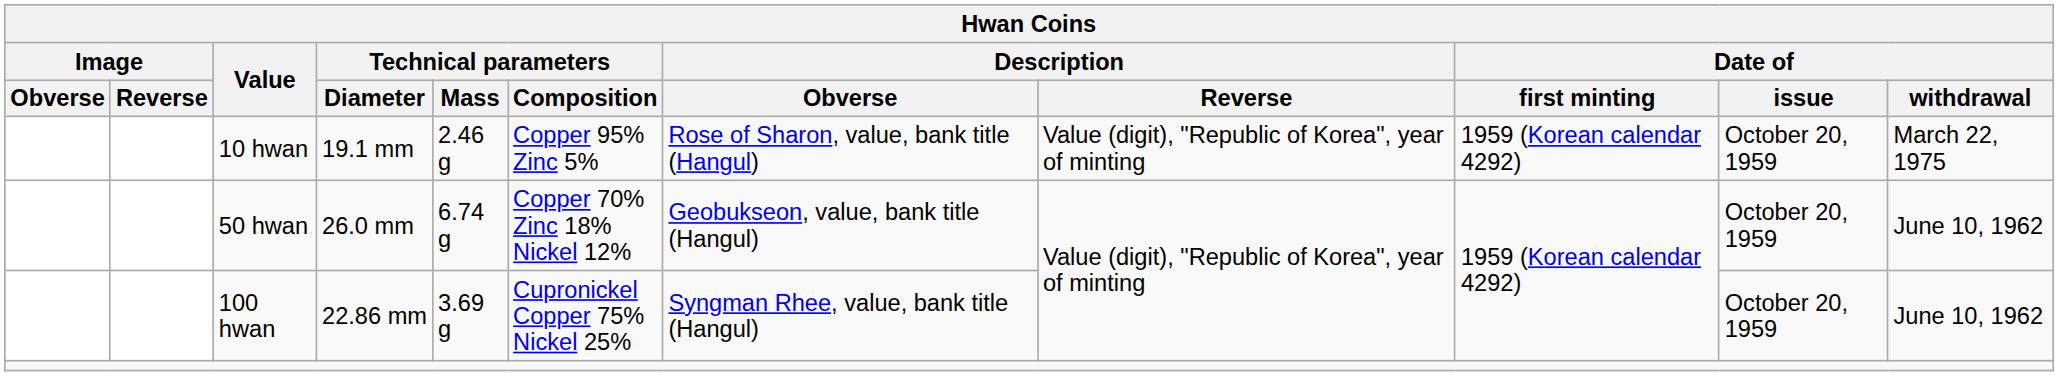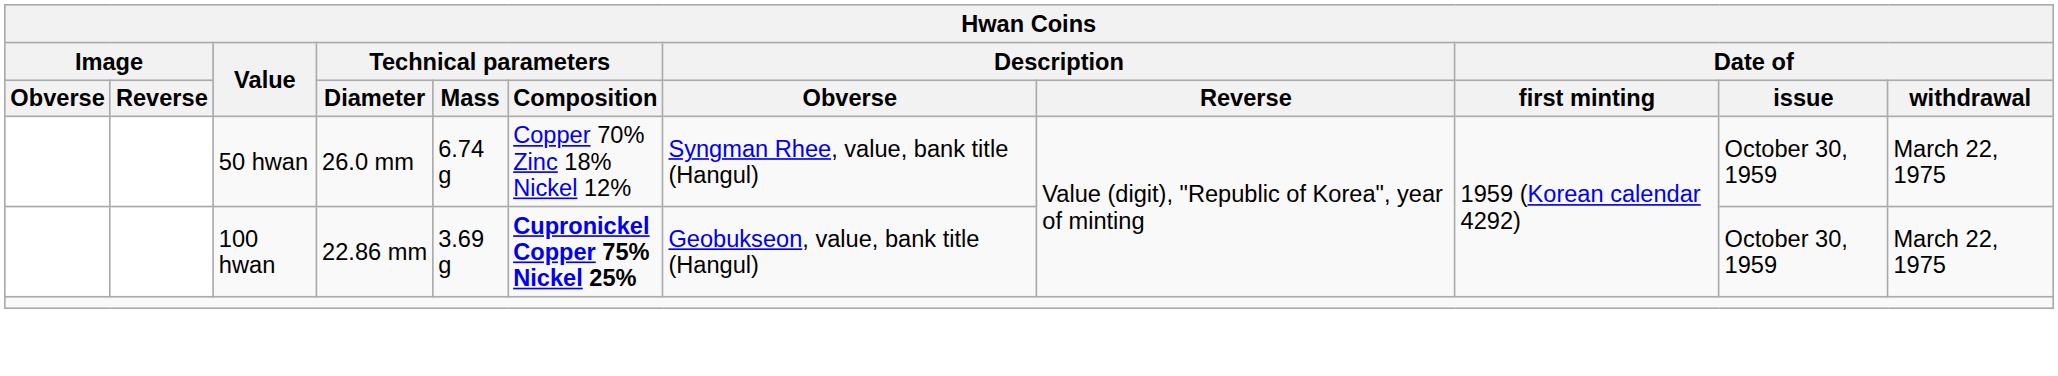- row: 10 hwan | 19.1 mm | 2.46 g | Copper 95% Zinc 5% | Rose of Sharon, value, bank title (Hangul) | Value (digit), "Republic of Korea", year of minting | 1959 (Korean calendar 4292) | October 20, 1959 | March 22, 1975
50 hwan | Description / Obverse: Geobukseon, value, bank title (Hangul) -> Syngman Rhee, value, bank title (Hangul)
50 hwan | Date of / issue: October 20, 1959 -> October 30, 1959
50 hwan | Date of / withdrawal: June 10, 1962 -> March 22, 1975
100 hwan | Technical parameters / Composition: normal -> bold
100 hwan | Description / Obverse: Syngman Rhee, value, bank title (Hangul) -> Geobukseon, value, bank title (Hangul)
100 hwan | Date of / issue: October 20, 1959 -> October 30, 1959
100 hwan | Date of / withdrawal: June 10, 1962 -> March 22, 1975
